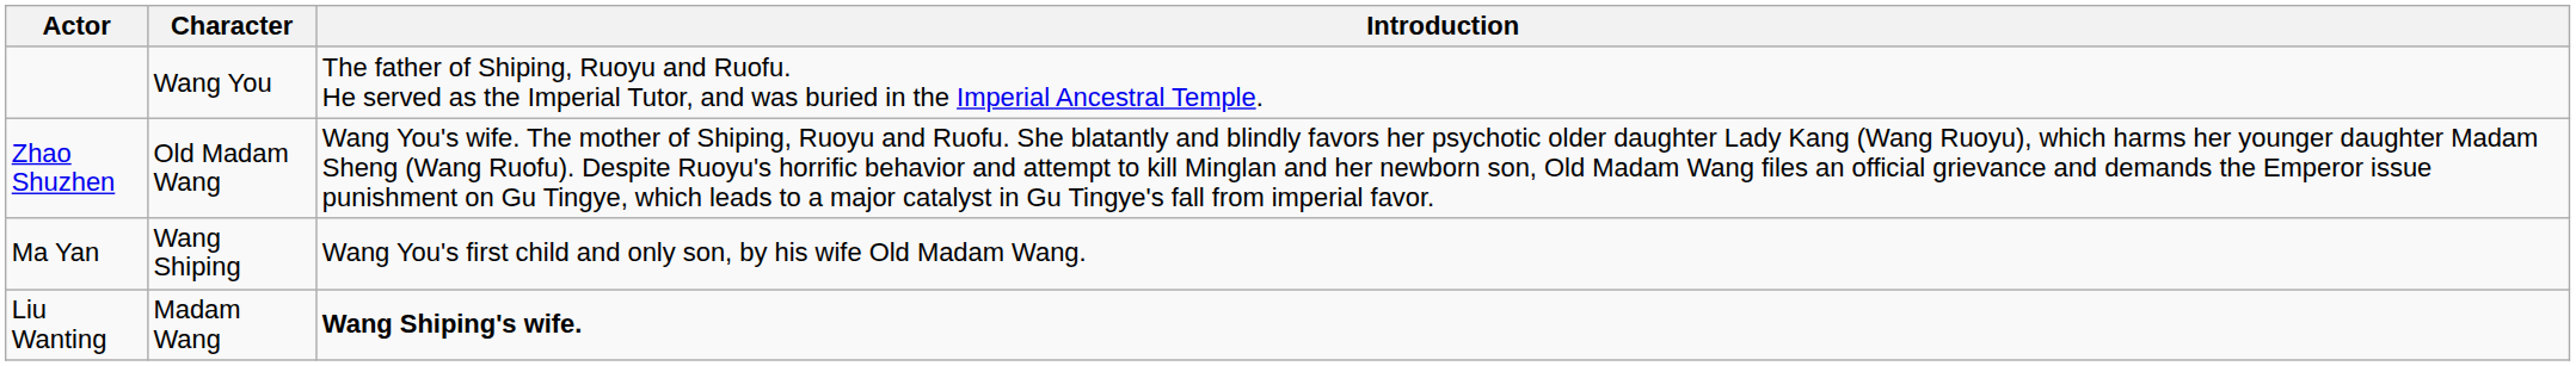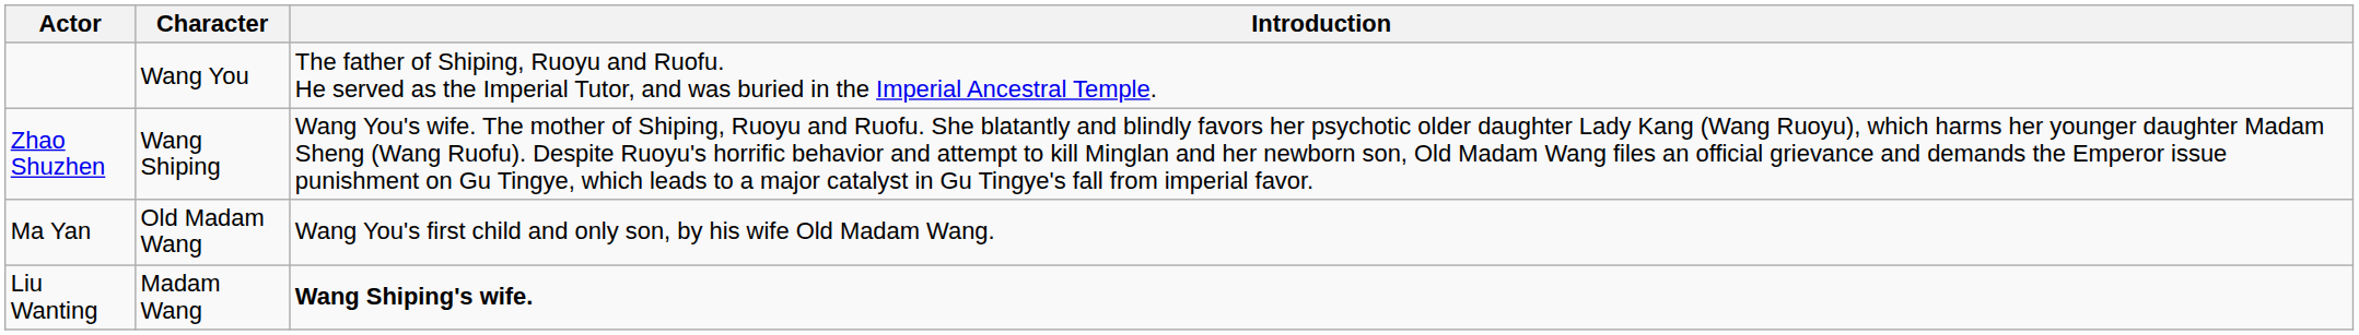Zhao Shuzhen | Character: Old Madam Wang -> Wang Shiping
Ma Yan | Character: Wang Shiping -> Old Madam Wang
